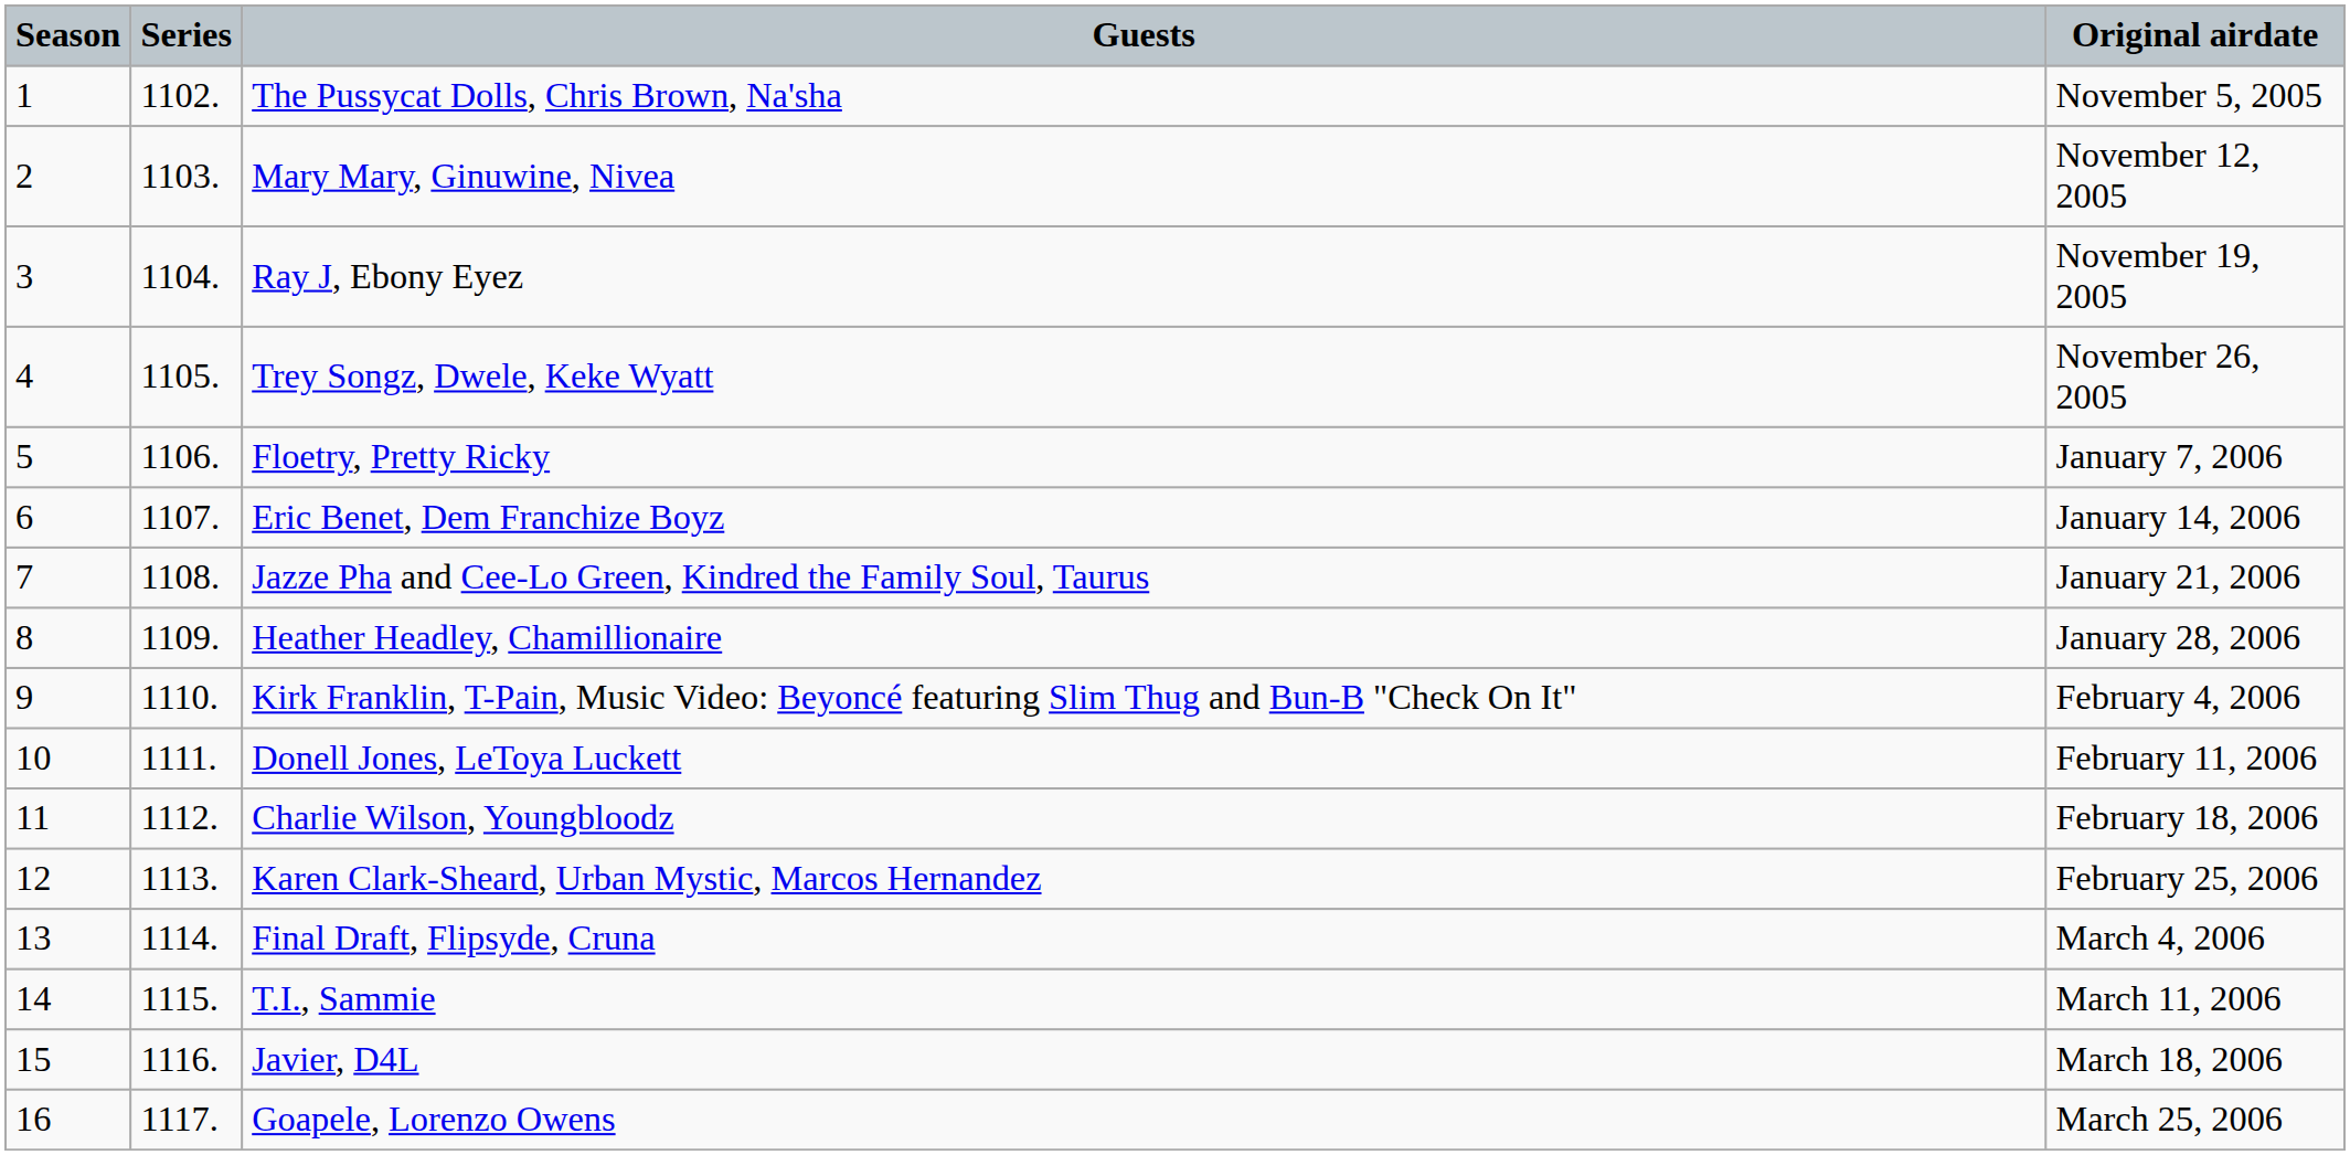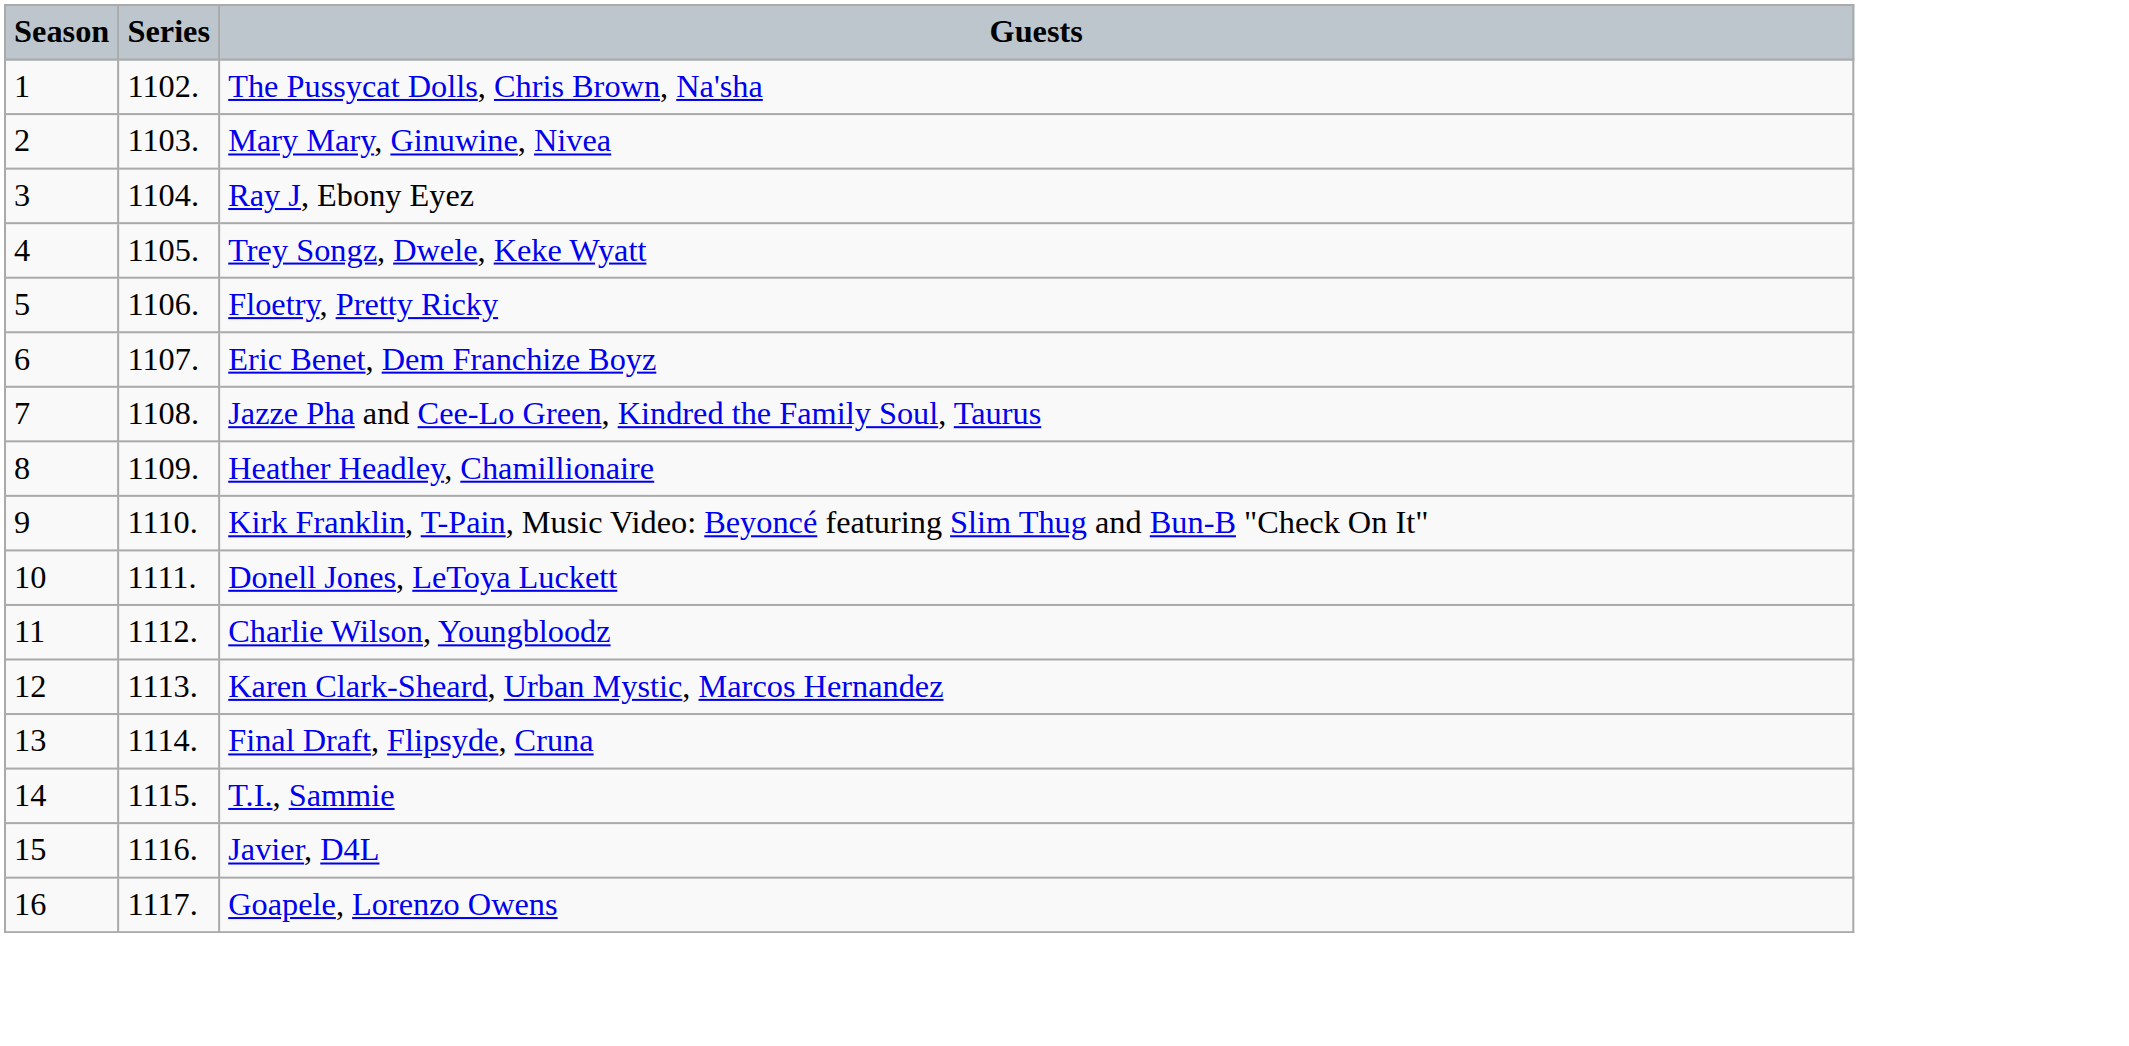- column: Original airdate | November 5, 2005 | November 12, 2005 | November 19, 2005 | November 26, 2005 | January 7, 2006 | January 14, 2006 | January 21, 2006 | January 28, 2006 | February 4, 2006 | February 11, 2006 | February 18, 2006 | February 25, 2006 | March 4, 2006 | March 11, 2006 | March 18, 2006 | March 25, 2006
